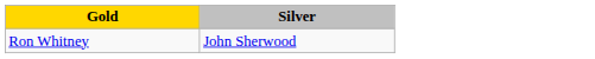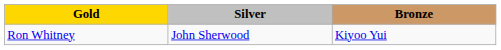+ column: Bronze | Kiyoo Yui
